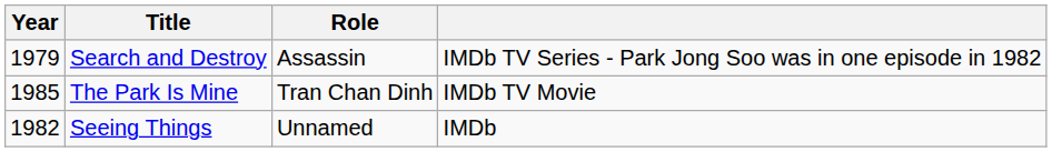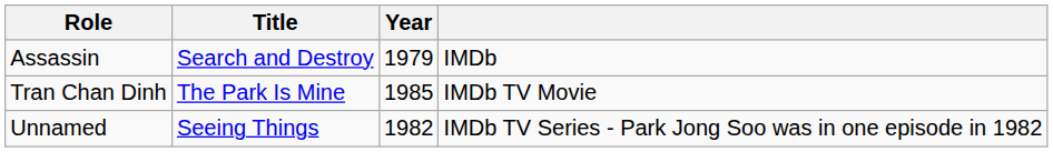columns swapped: Year <-> Role
Search and Destroy | column 4: IMDb TV Series - Park Jong Soo was in one episode in 1982 -> IMDb
Seeing Things | column 4: IMDb -> IMDb TV Series - Park Jong Soo was in one episode in 1982
